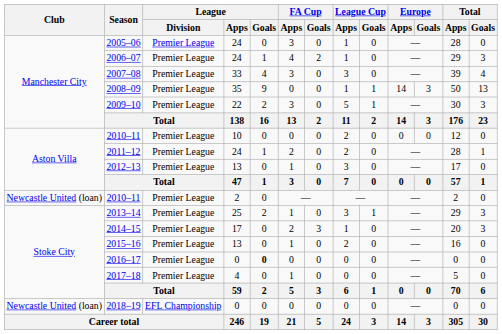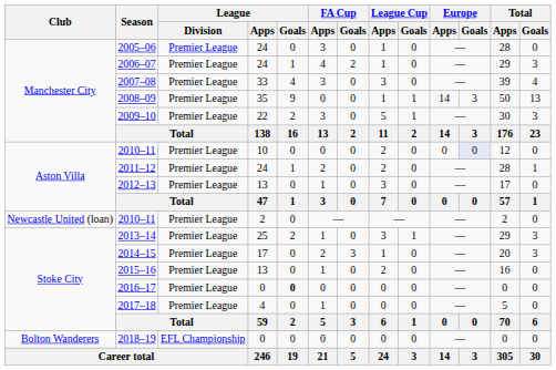2010–11 / 10 | Europe / Goals: no background -> lavender background
2018–19 | Club: Newcastle United (loan) -> Bolton Wanderers
